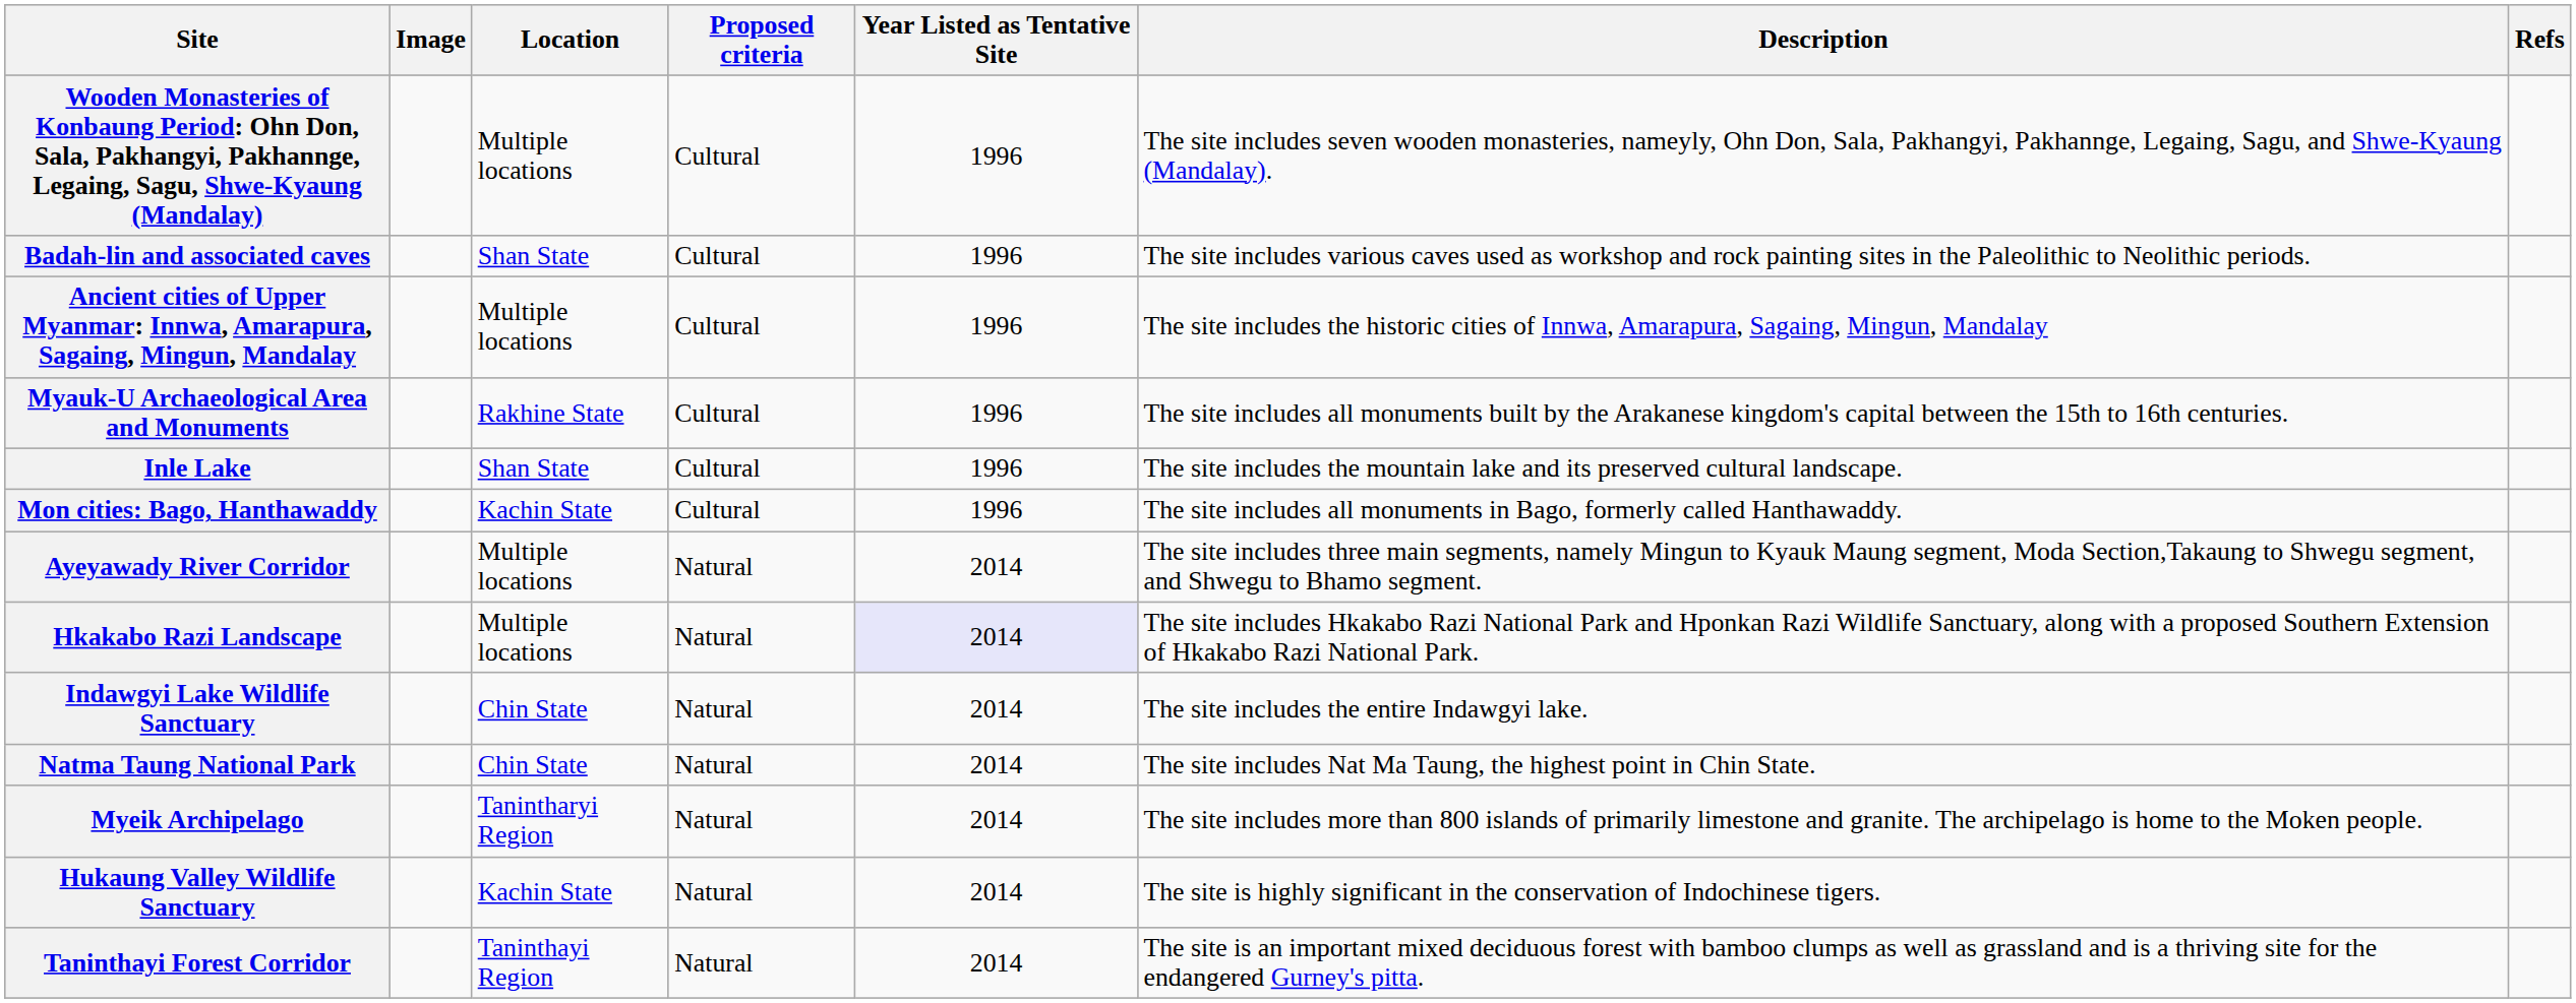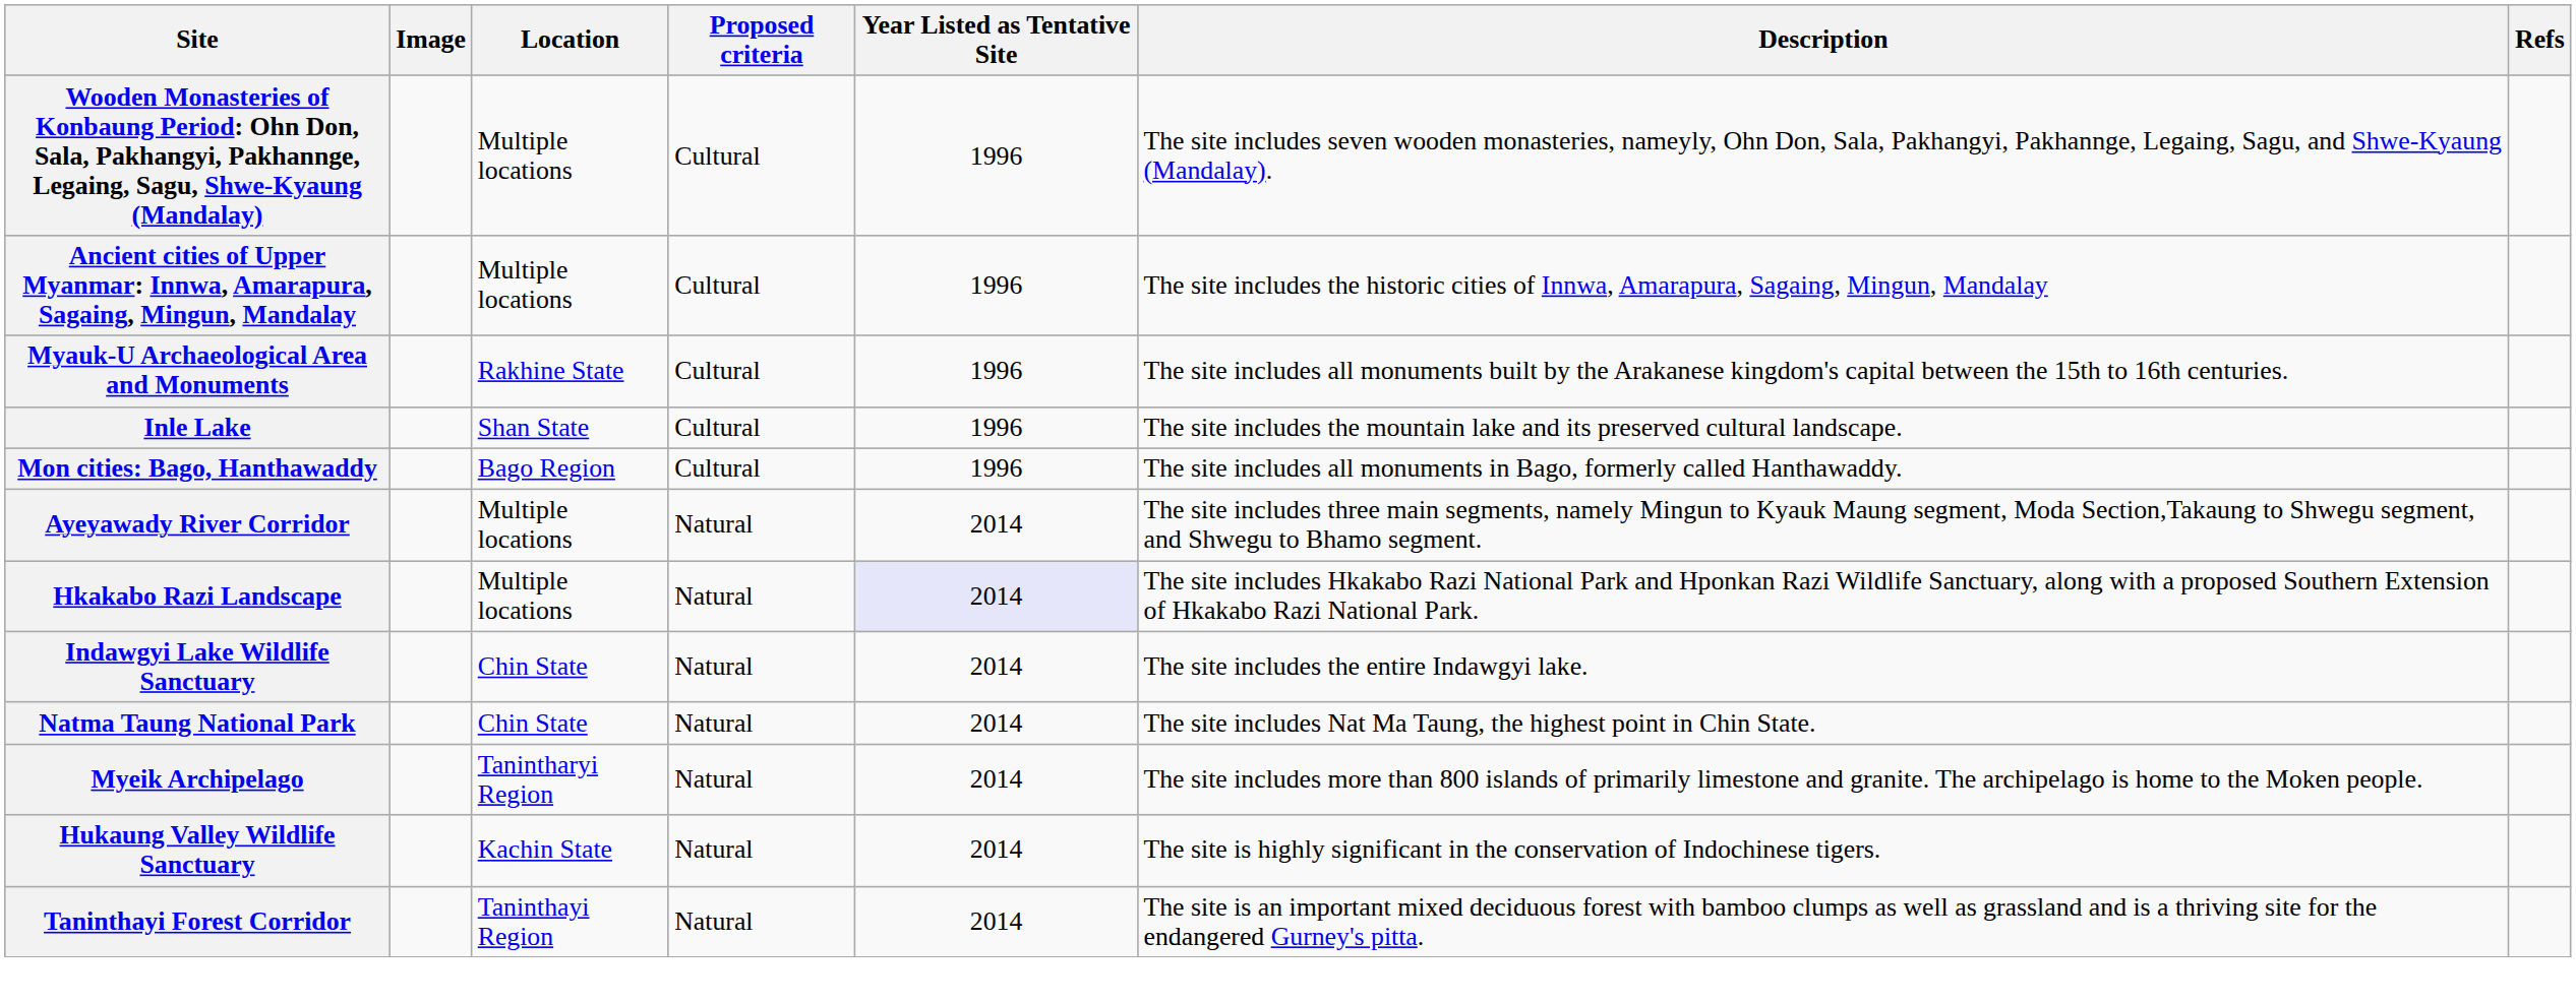- row: Badah-lin and associated caves | Shan State | Cultural | 1996 | The site includes various caves used as workshop and rock painting sites in the Paleolithic to Neolithic periods.
Mon cities: Bago, Hanthawaddy | Location: Kachin State -> Bago Region
